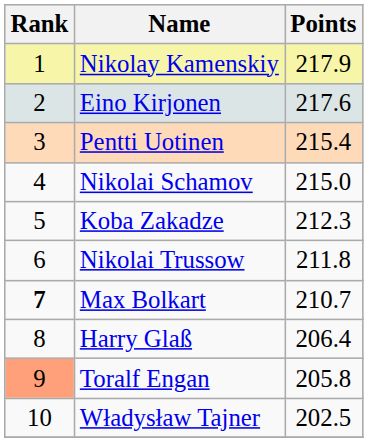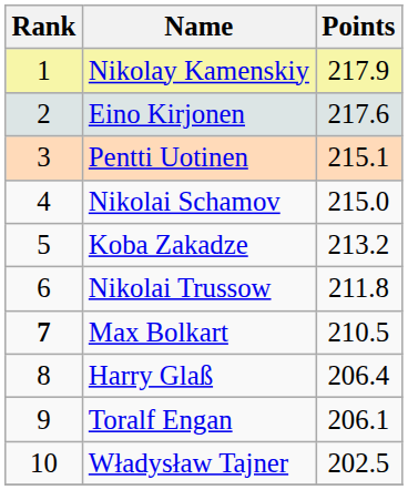Pentti Uotinen | Points: 215.4 -> 215.1
Koba Zakadze | Points: 212.3 -> 213.2
Max Bolkart | Points: 210.7 -> 210.5
Toralf Engan | Rank: lightsalmon background -> no background
Toralf Engan | Points: 205.8 -> 206.1
